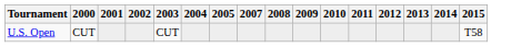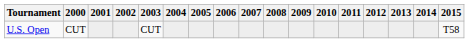+ column: 2006
